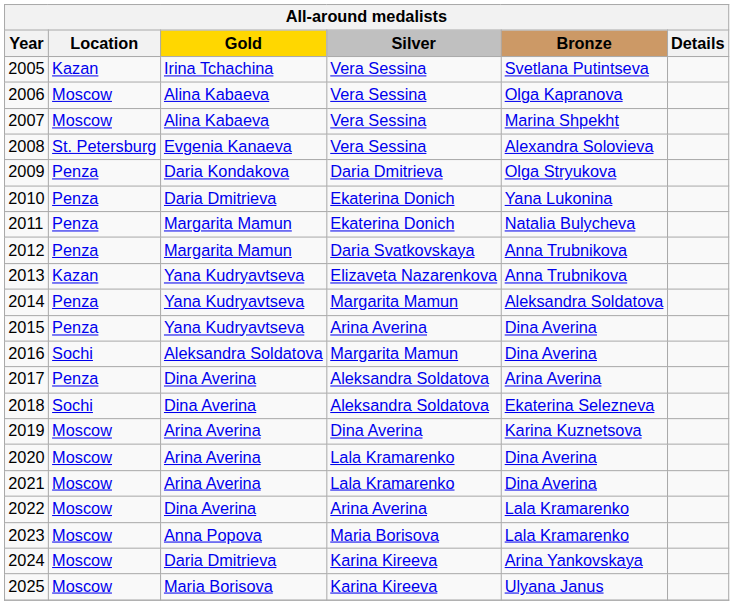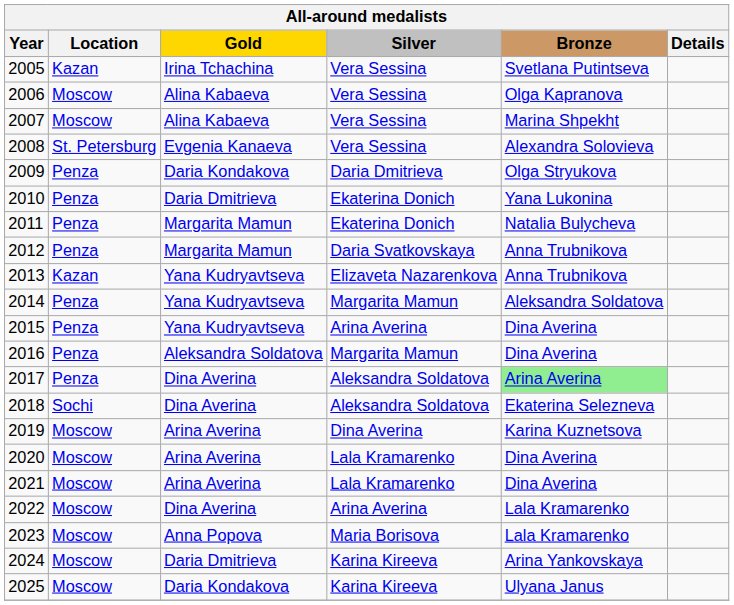2016 | Location: Sochi -> Penza
2017 | Bronze: no background -> lightgreen background
2025 | Gold: Maria Borisova -> Daria Kondakova
